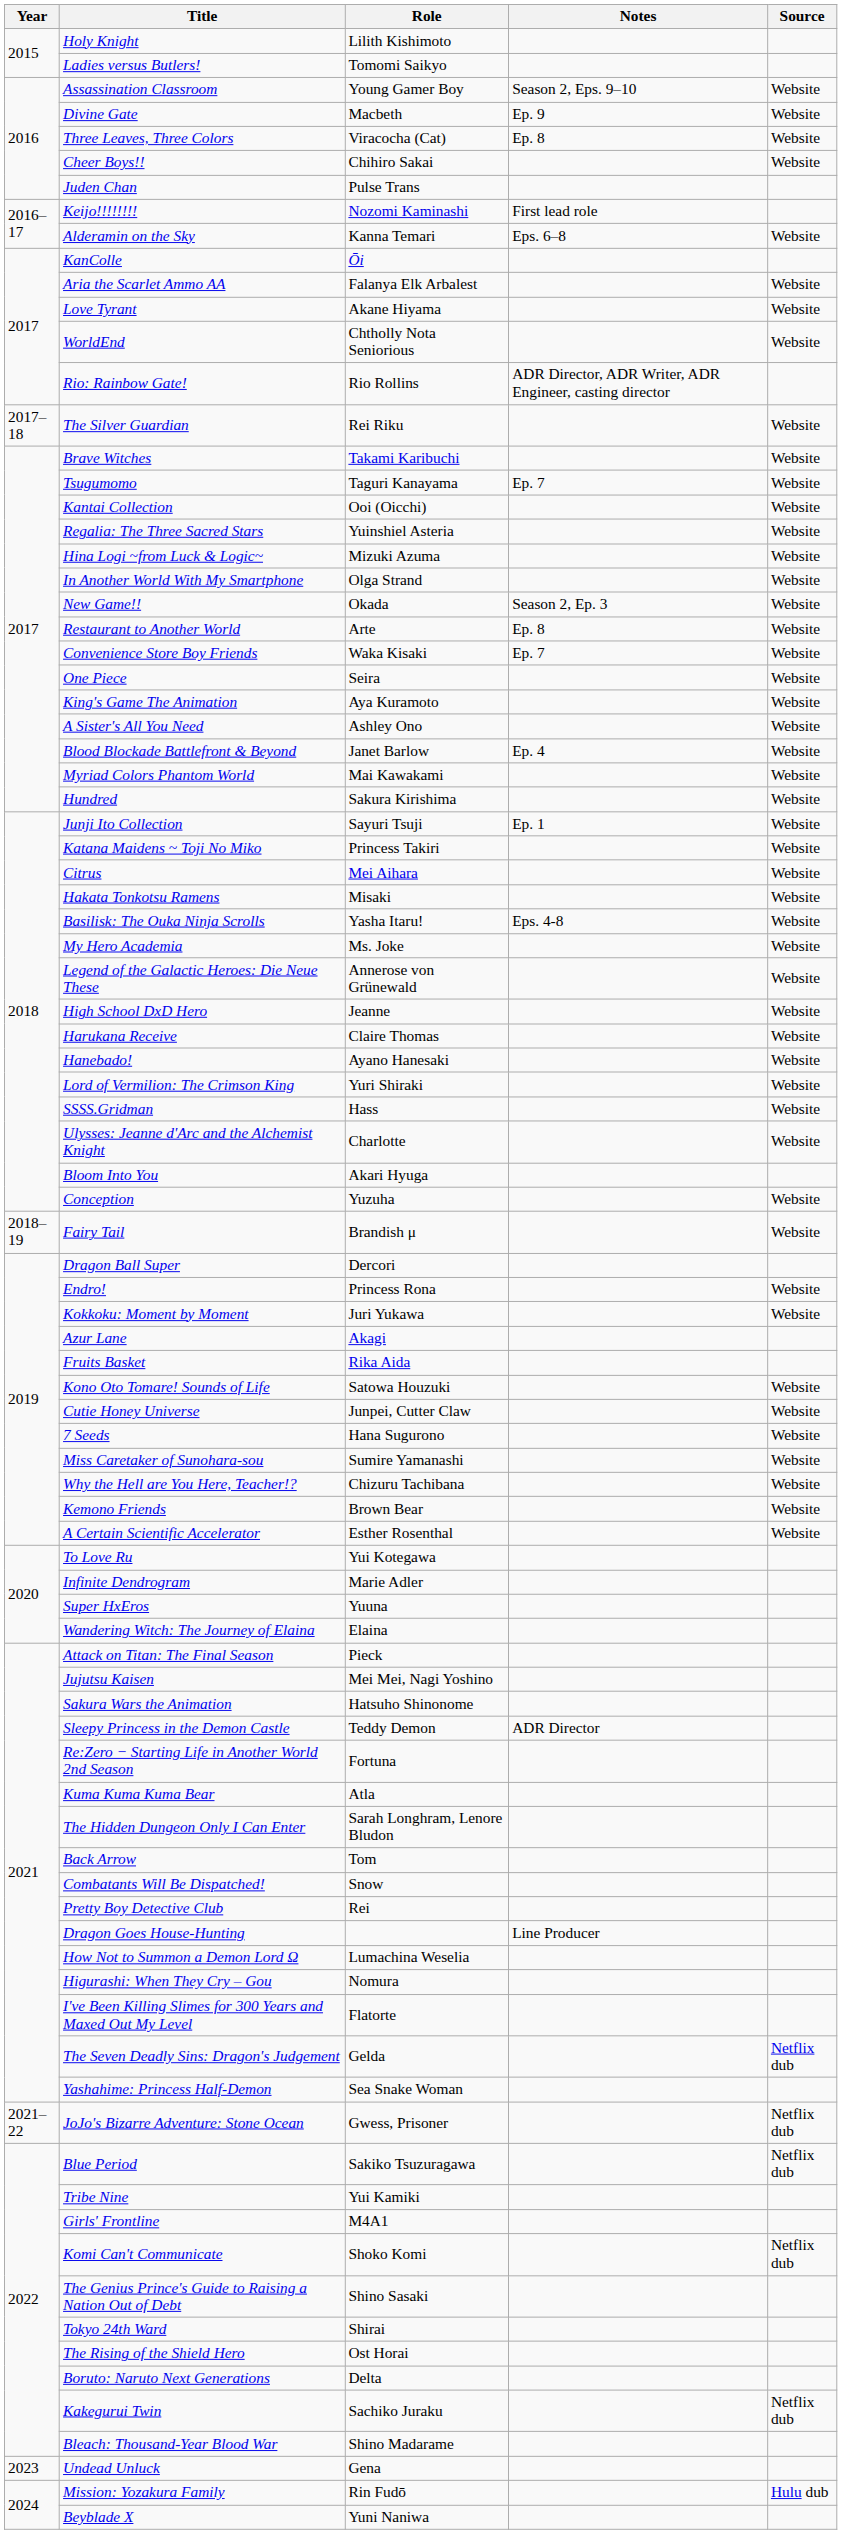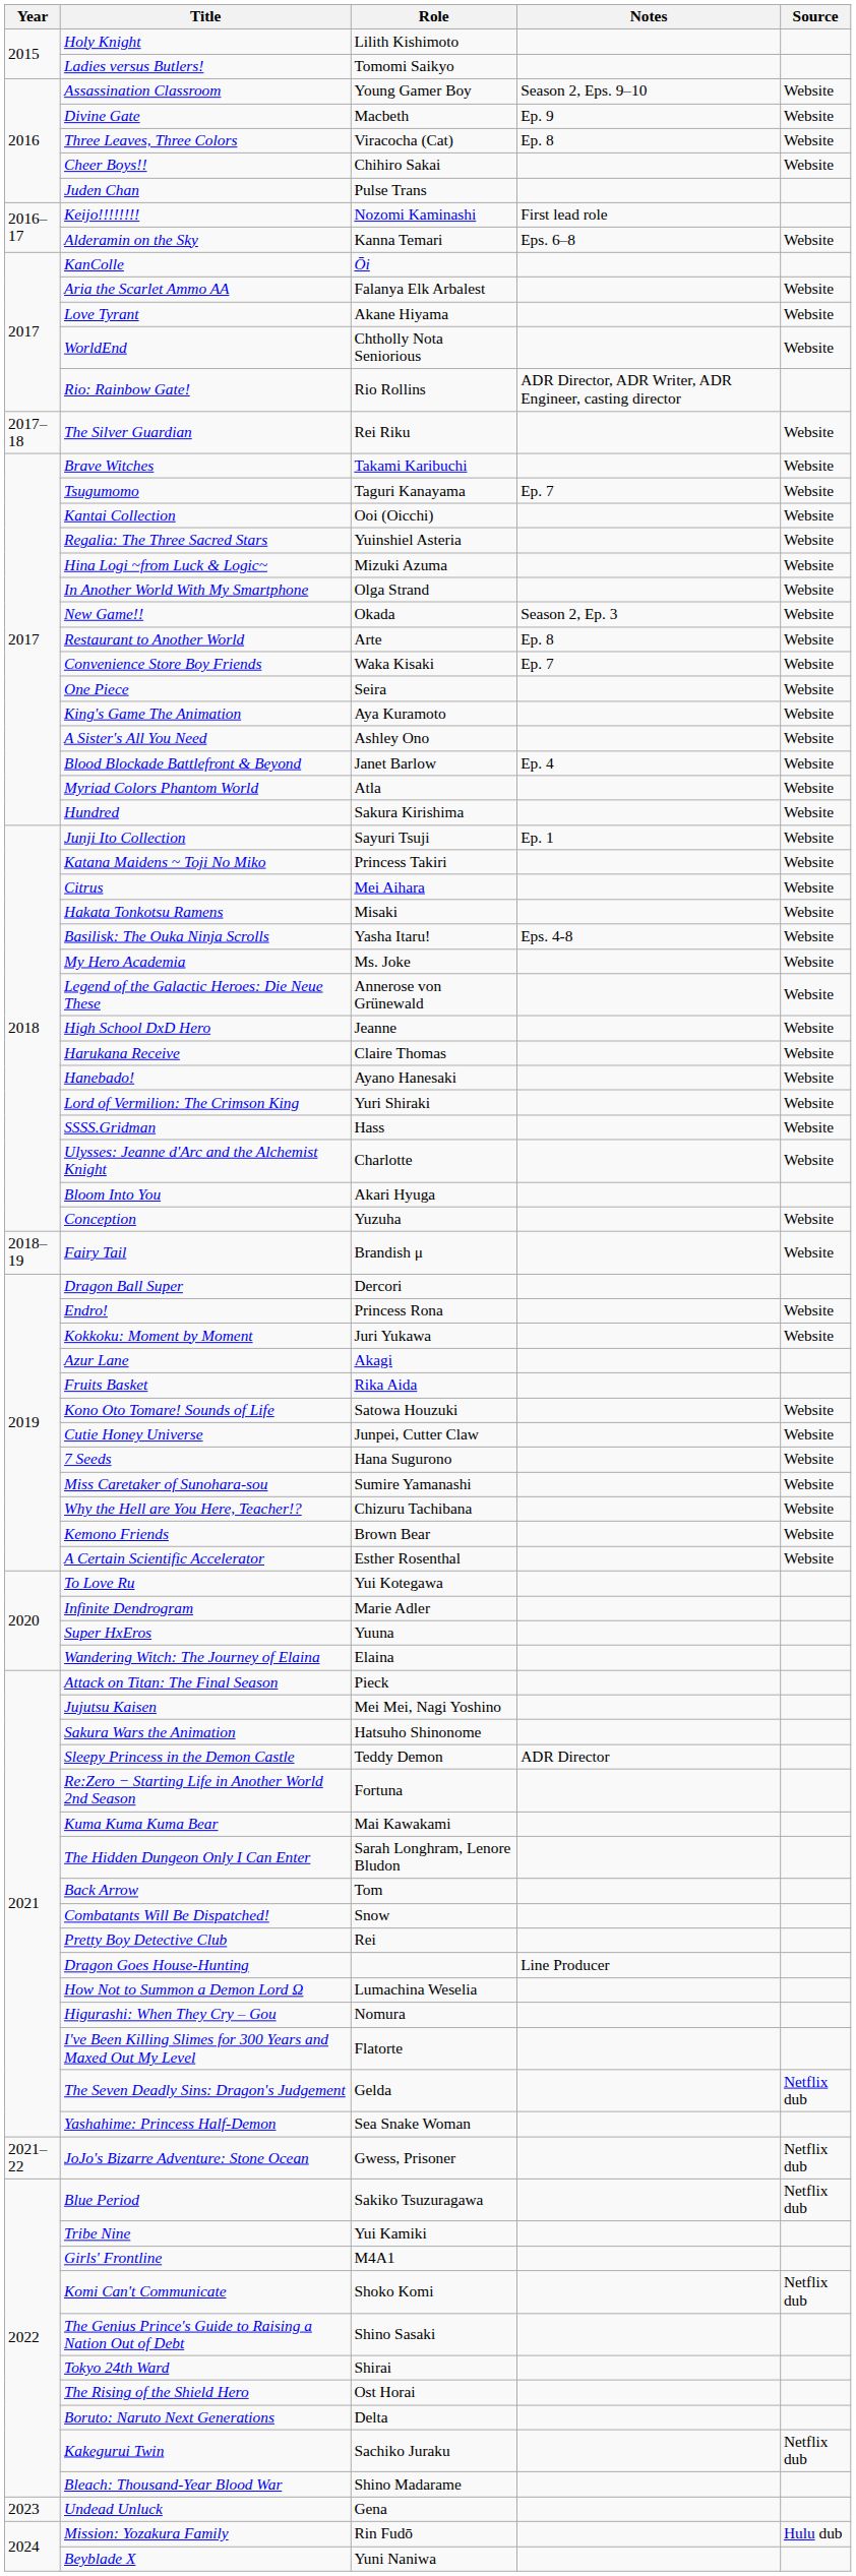Myriad Colors Phantom World | Role: Mai Kawakami -> Atla
Kuma Kuma Kuma Bear | Role: Atla -> Mai Kawakami
